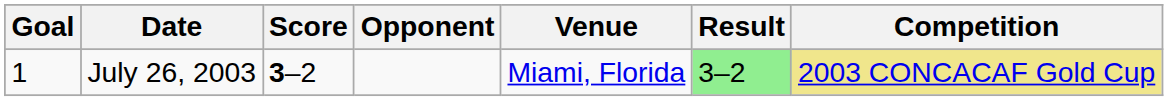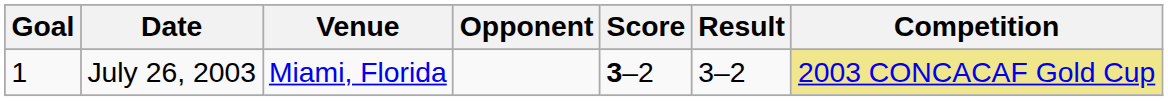columns swapped: Venue <-> Score
July 26, 2003 | Result: lightgreen background -> no background
